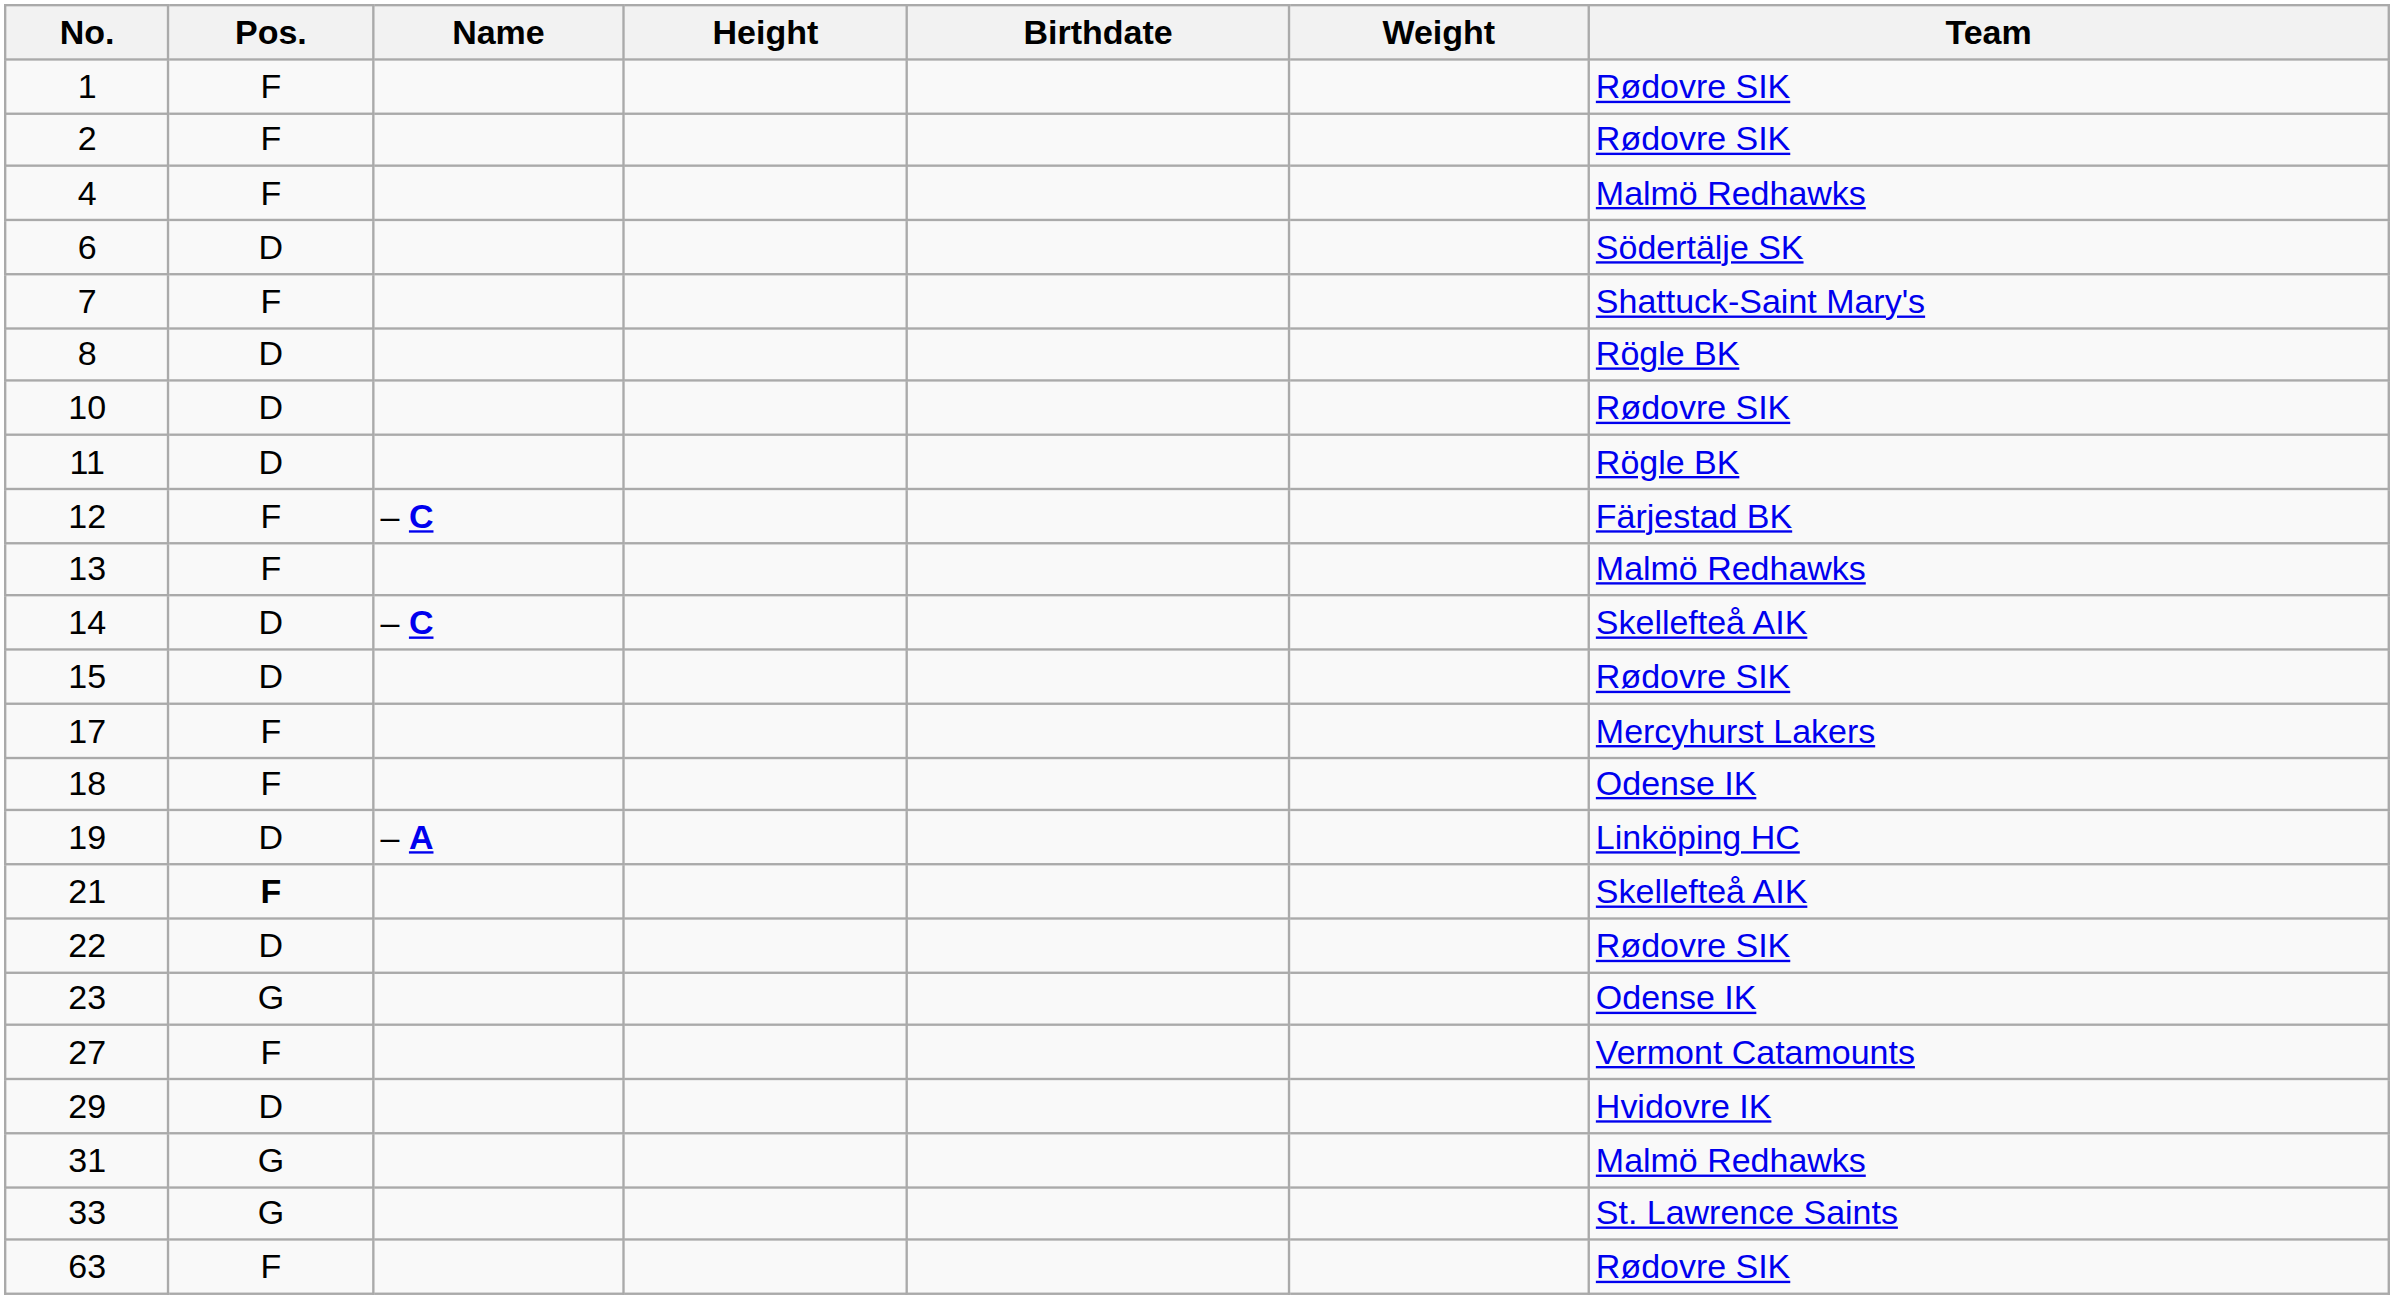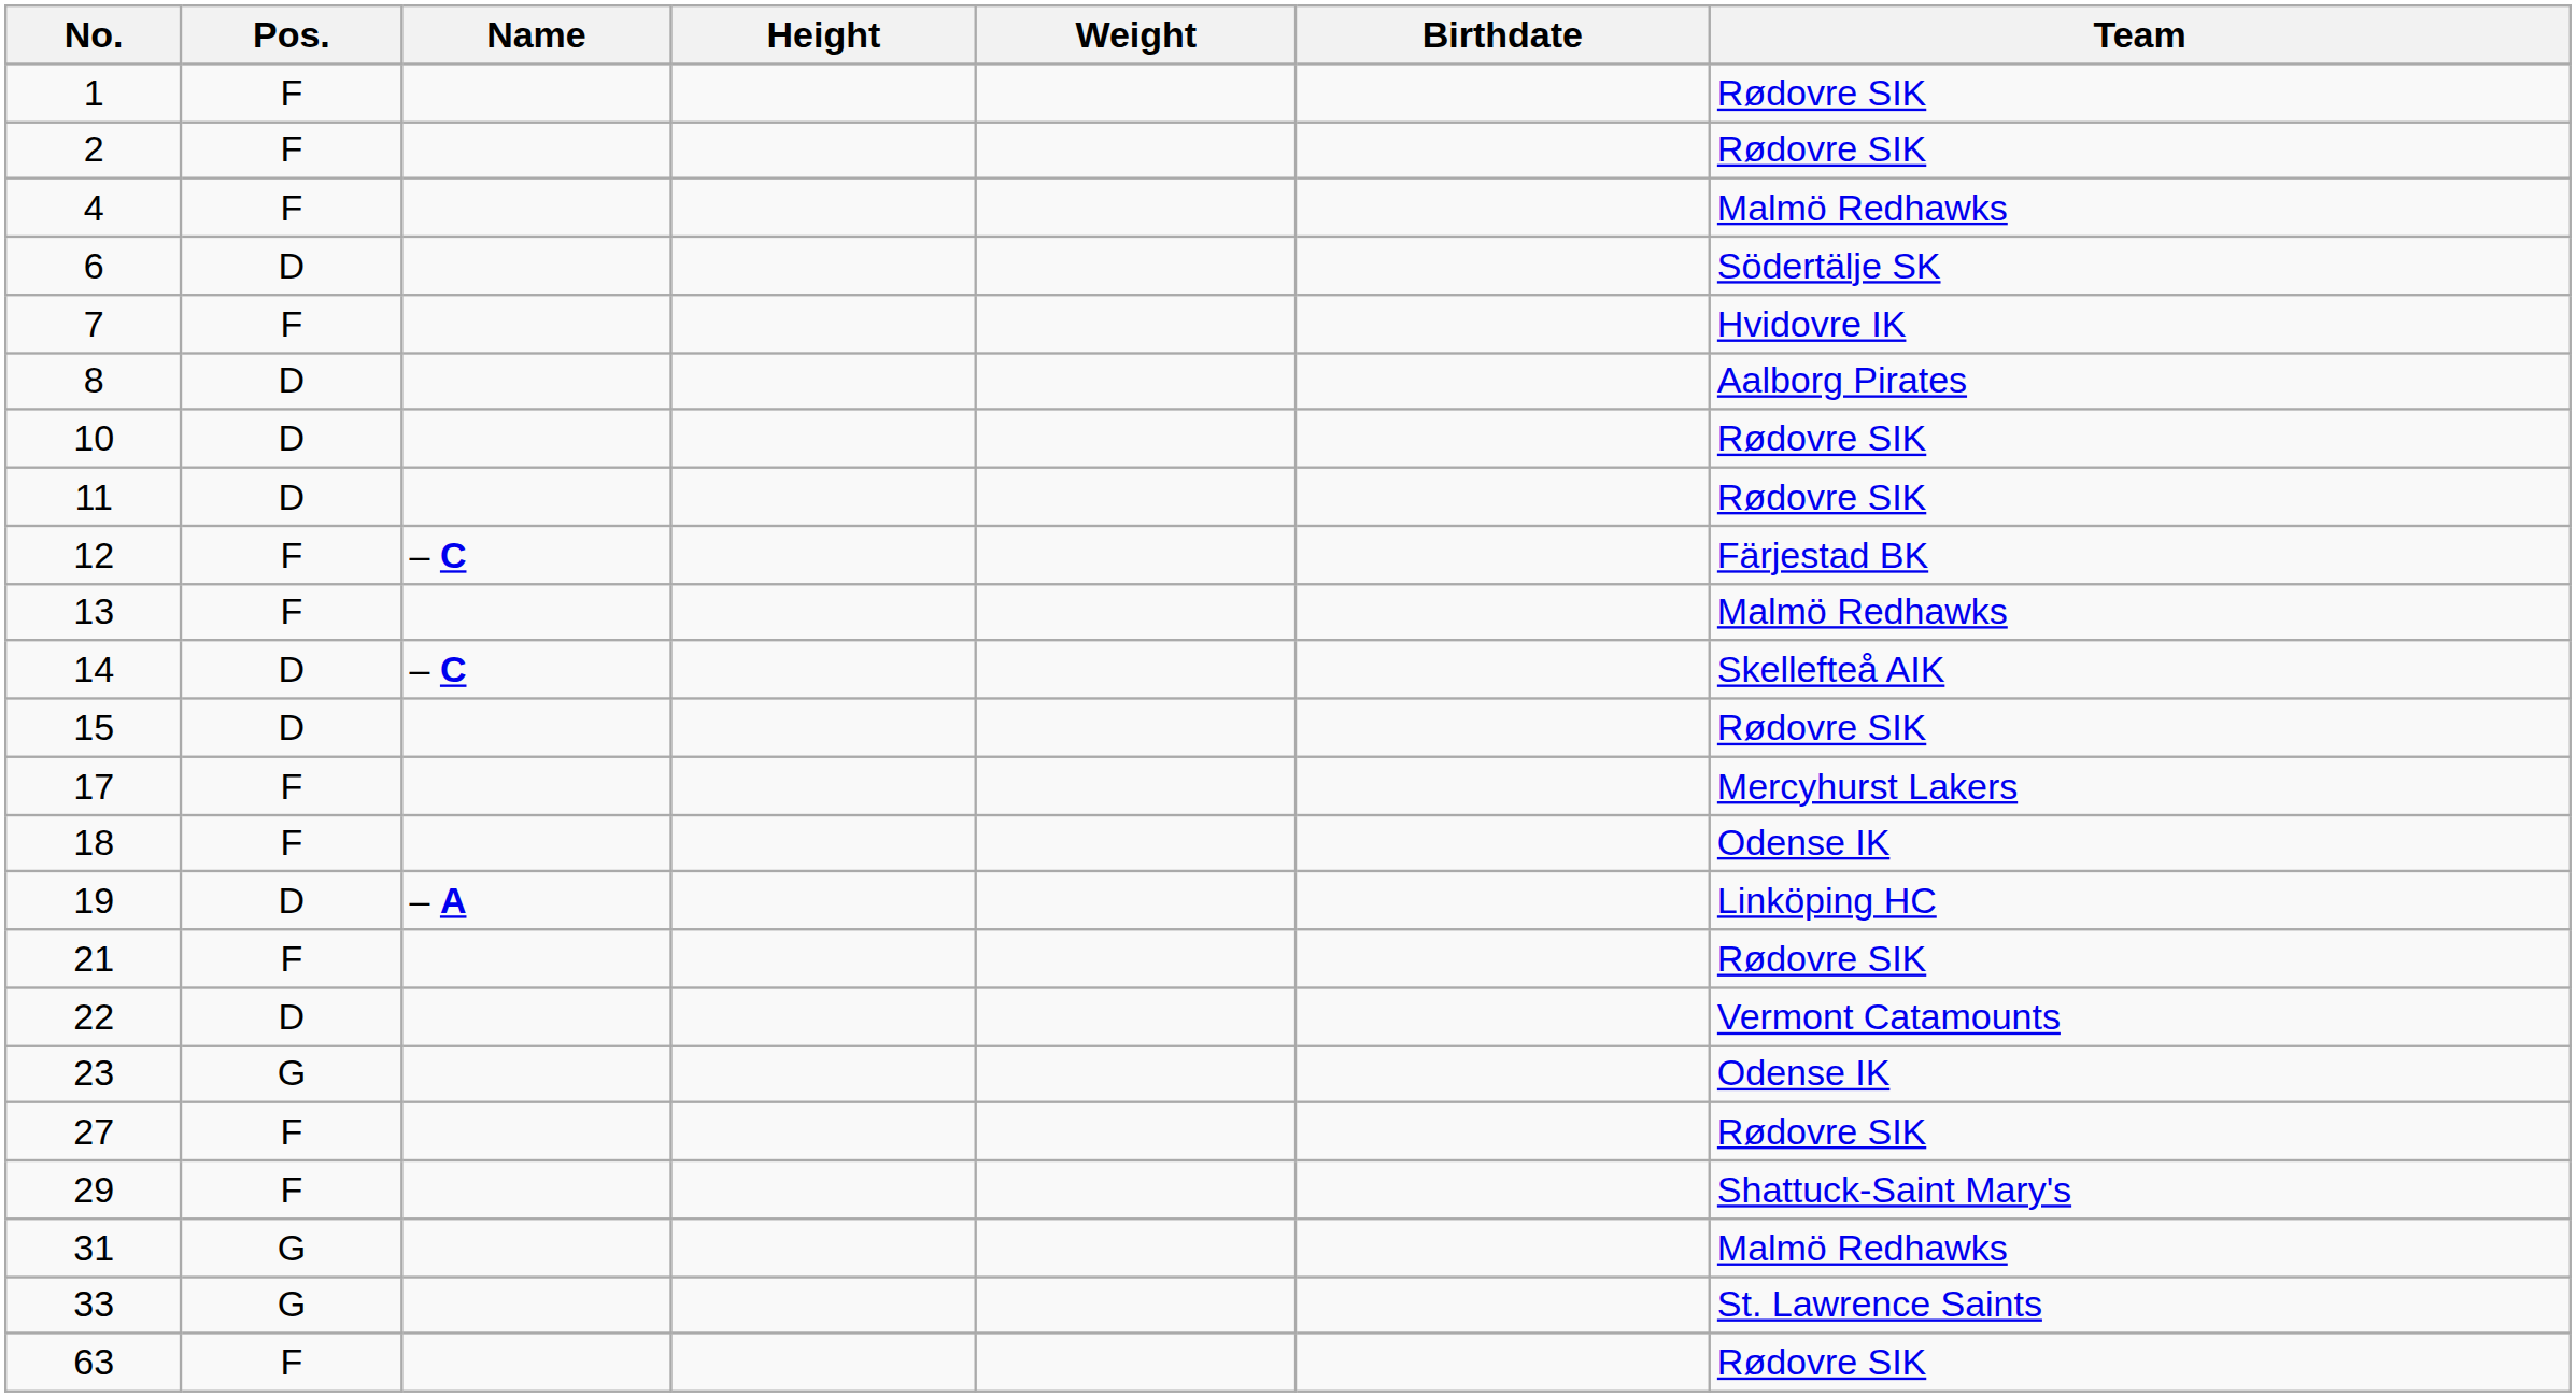columns swapped: Weight <-> Birthdate
7 | Team: Shattuck-Saint Mary's -> Hvidovre IK
8 | Team: Rögle BK -> Aalborg Pirates
11 | Team: Rögle BK -> Rødovre SIK
21 | Pos.: bold -> normal
21 | Team: Skellefteå AIK -> Rødovre SIK
22 | Team: Rødovre SIK -> Vermont Catamounts
27 | Team: Vermont Catamounts -> Rødovre SIK
29 | Pos.: D -> F
29 | Team: Hvidovre IK -> Shattuck-Saint Mary's
